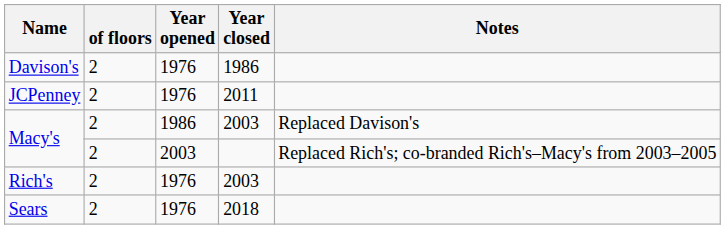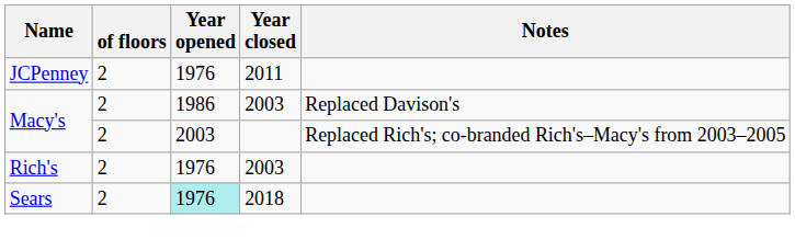- row: Davison's | 2 | 1976 | 1986
Sears | Year opened: no background -> paleturquoise background
